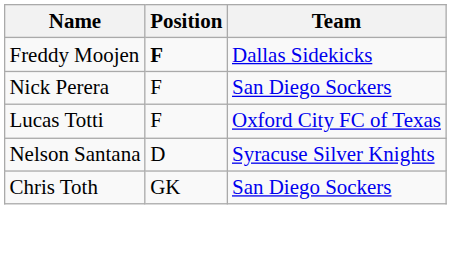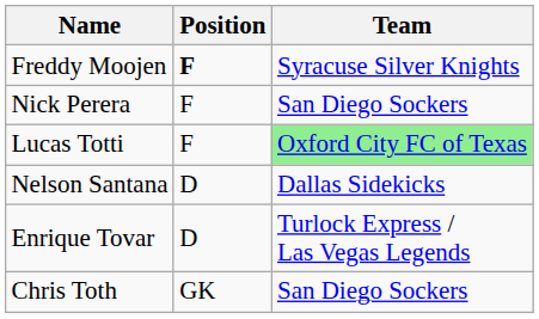Freddy Moojen | Team: Dallas Sidekicks -> Syracuse Silver Knights
Lucas Totti | Team: no background -> lightgreen background
Nelson Santana | Team: Syracuse Silver Knights -> Dallas Sidekicks
+ row: Enrique Tovar | D | Turlock Express / Las Vegas Legends
